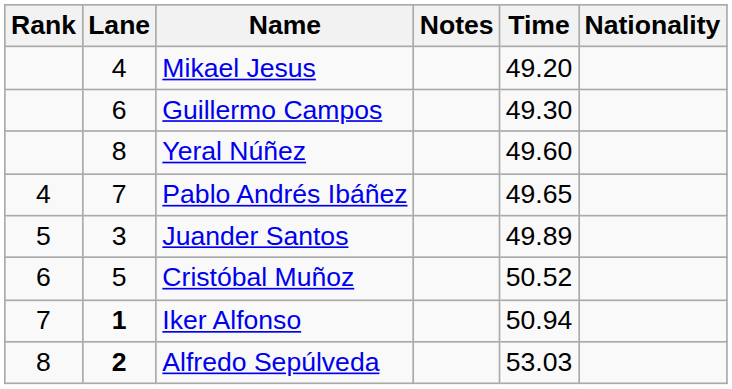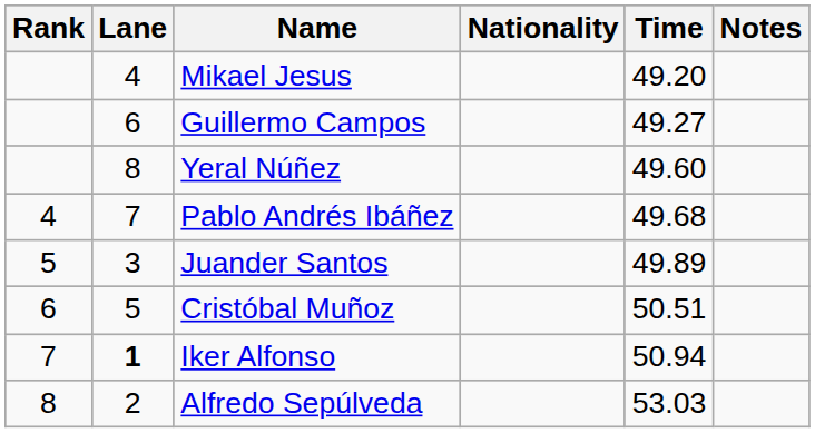columns swapped: Nationality <-> Notes
Guillermo Campos | Time: 49.30 -> 49.27
Pablo Andrés Ibáñez | Time: 49.65 -> 49.68
Cristóbal Muñoz | Time: 50.52 -> 50.51
Alfredo Sepúlveda | Lane: bold -> normal
